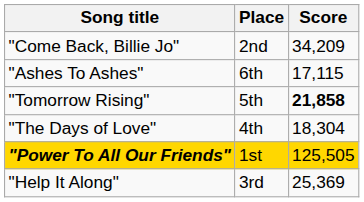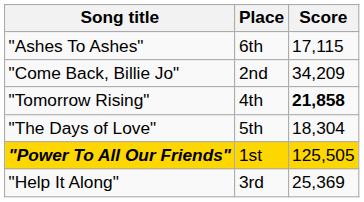rows swapped: "Come Back, Billie Jo" <-> "Ashes To Ashes"
"Tomorrow Rising" | Place: 5th -> 4th
"The Days of Love" | Place: 4th -> 5th
